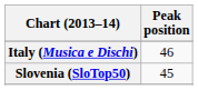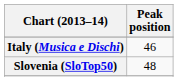Slovenia (SloTop50) | Peak position: 45 -> 48
